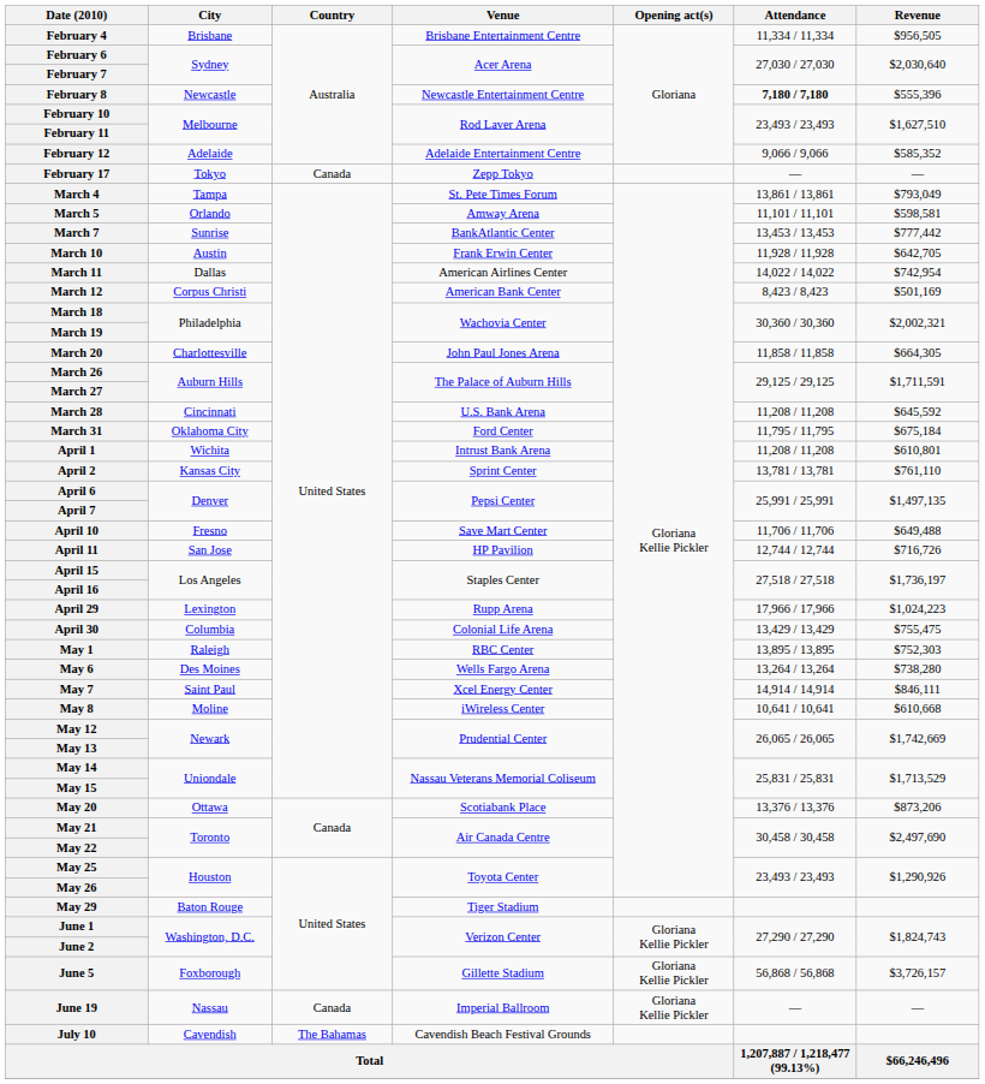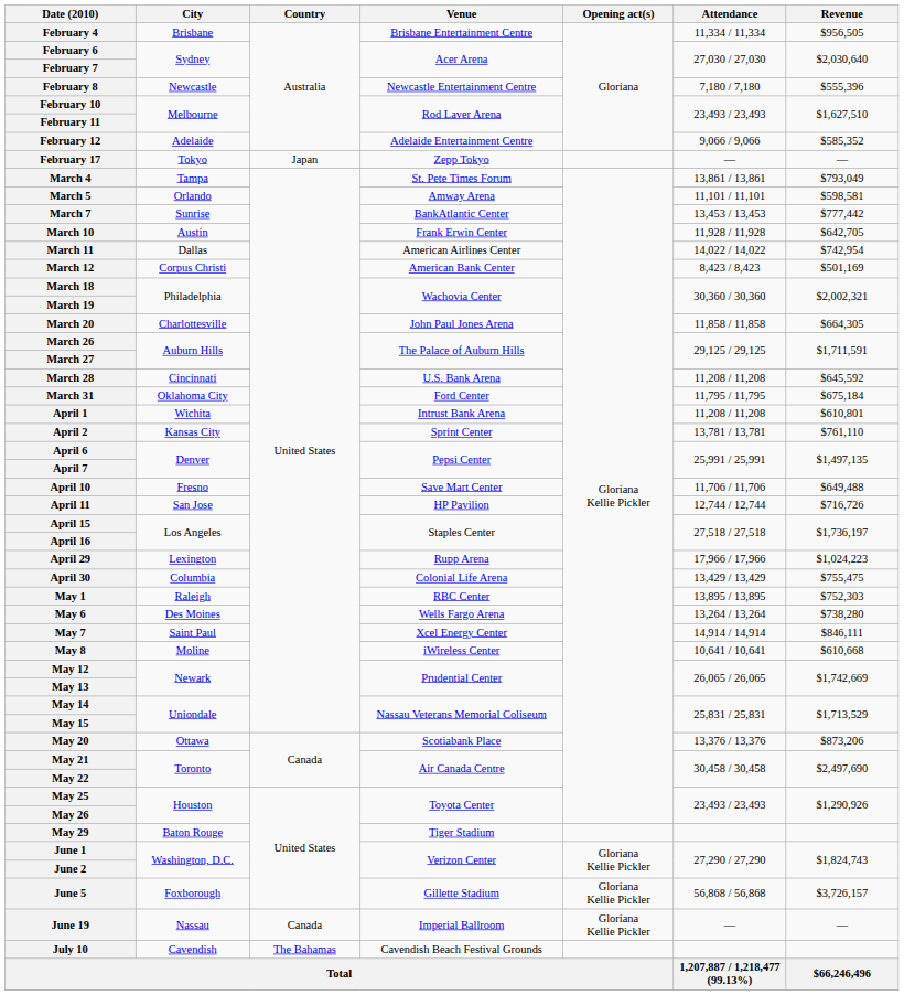February 8 | Attendance: bold -> normal
February 17 | Country: Canada -> Japan
